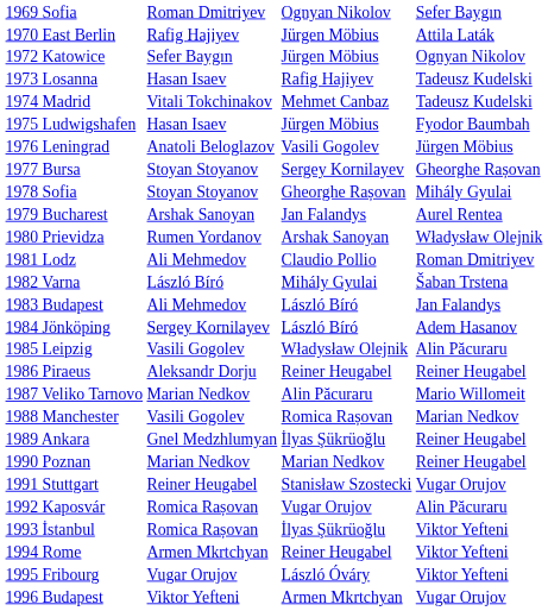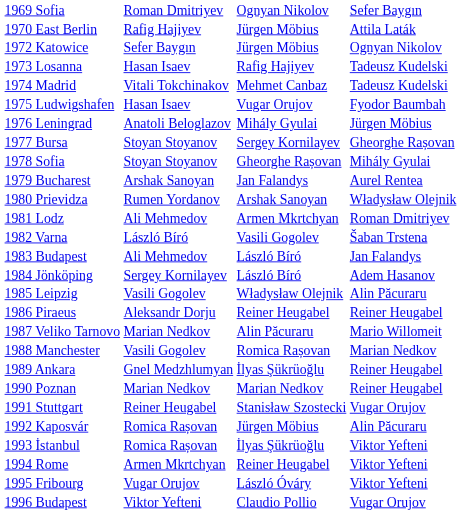1975 Ludwigshafen | column 3: Jürgen Möbius -> Vugar Orujov
1976 Leningrad | column 3: Vasili Gogolev -> Mihály Gyulai
1981 Lodz | column 3: Claudio Pollio -> Armen Mkrtchyan
1982 Varna | column 3: Mihály Gyulai -> Vasili Gogolev
1992 Kaposvár | column 3: Vugar Orujov -> Jürgen Möbius
1996 Budapest | column 3: Armen Mkrtchyan -> Claudio Pollio
